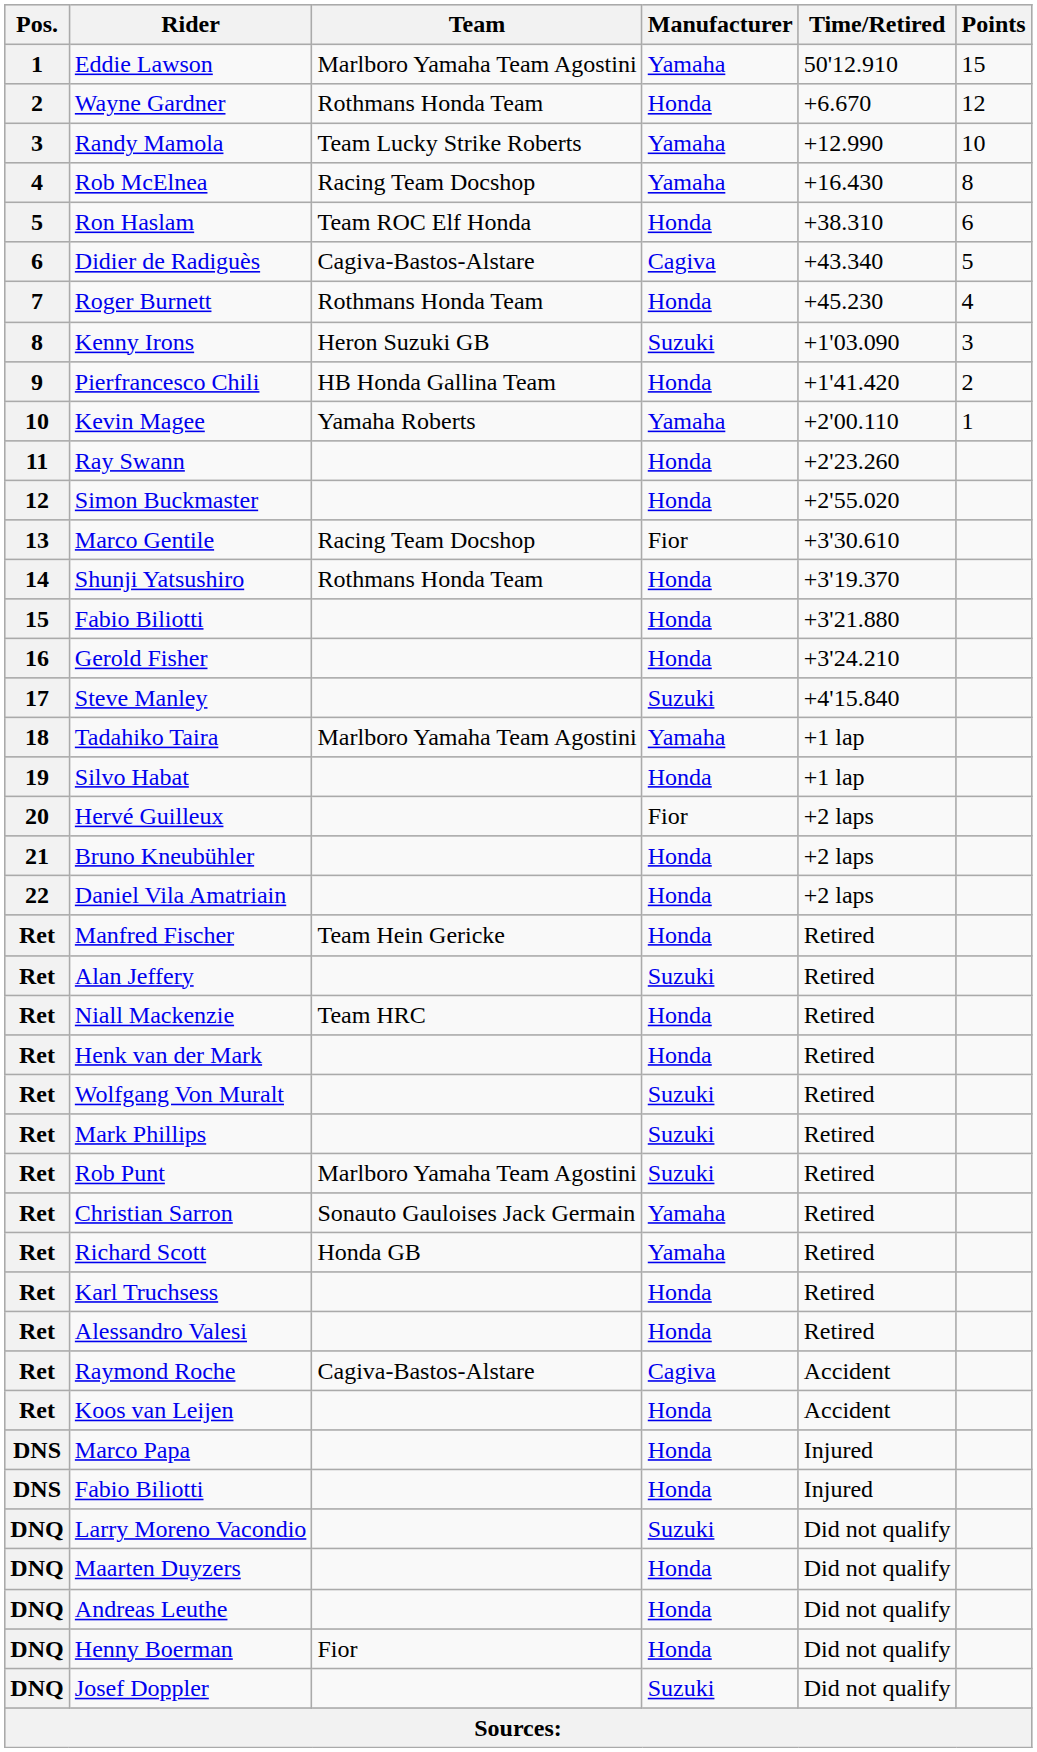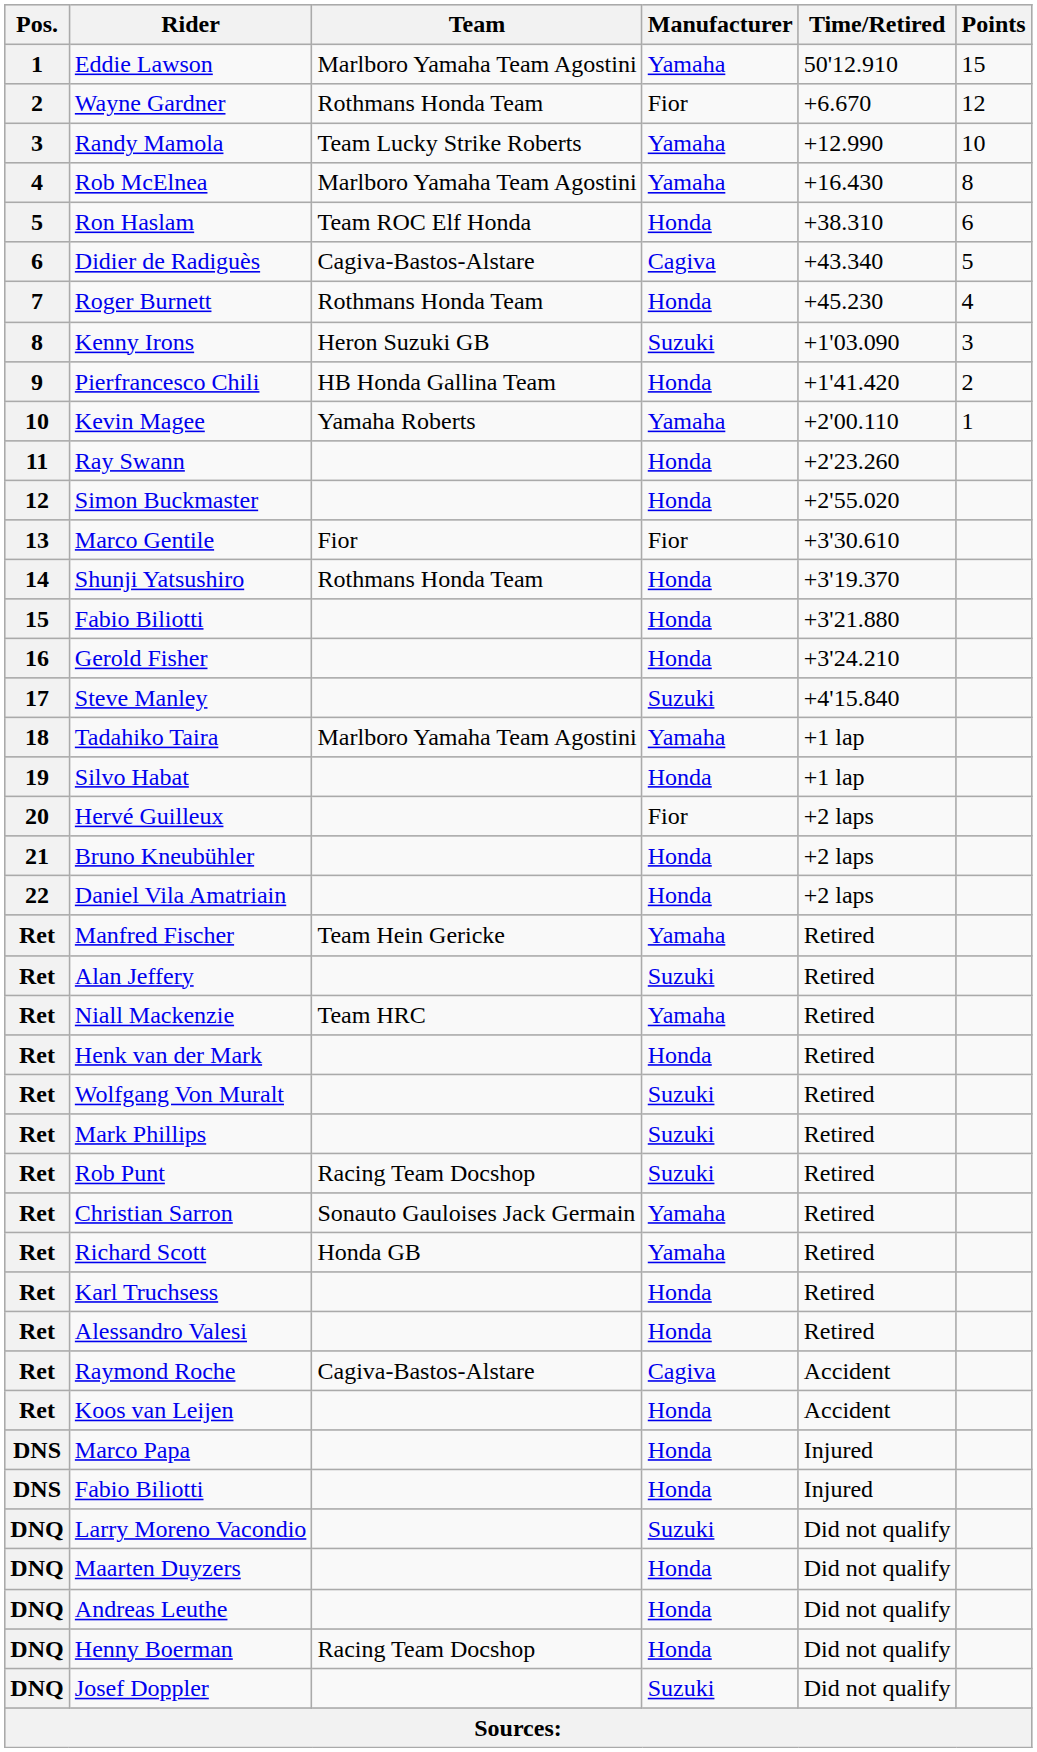Wayne Gardner | Manufacturer: Honda -> Fior
Rob McElnea | Team: Racing Team Docshop -> Marlboro Yamaha Team Agostini
Marco Gentile | Team: Racing Team Docshop -> Fior
Manfred Fischer | Manufacturer: Honda -> Yamaha
Niall Mackenzie | Manufacturer: Honda -> Yamaha
Rob Punt | Team: Marlboro Yamaha Team Agostini -> Racing Team Docshop
Henny Boerman | Team: Fior -> Racing Team Docshop
